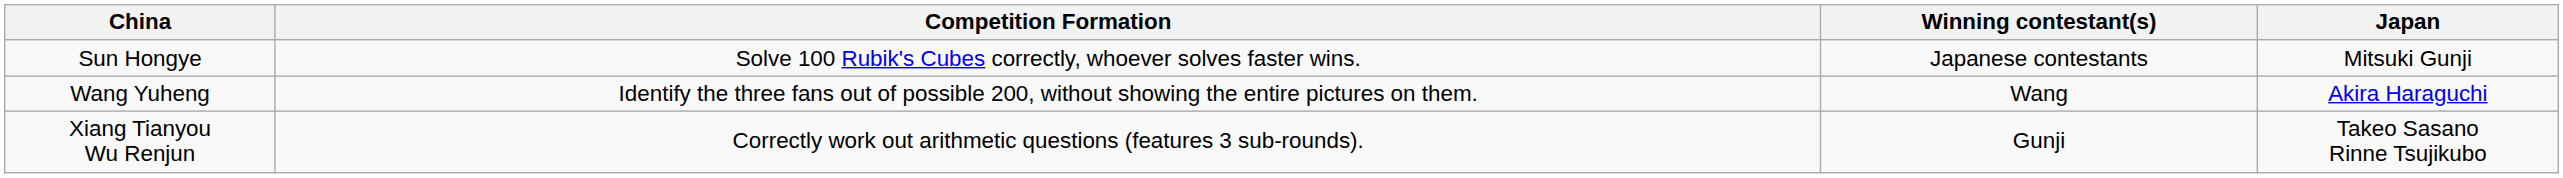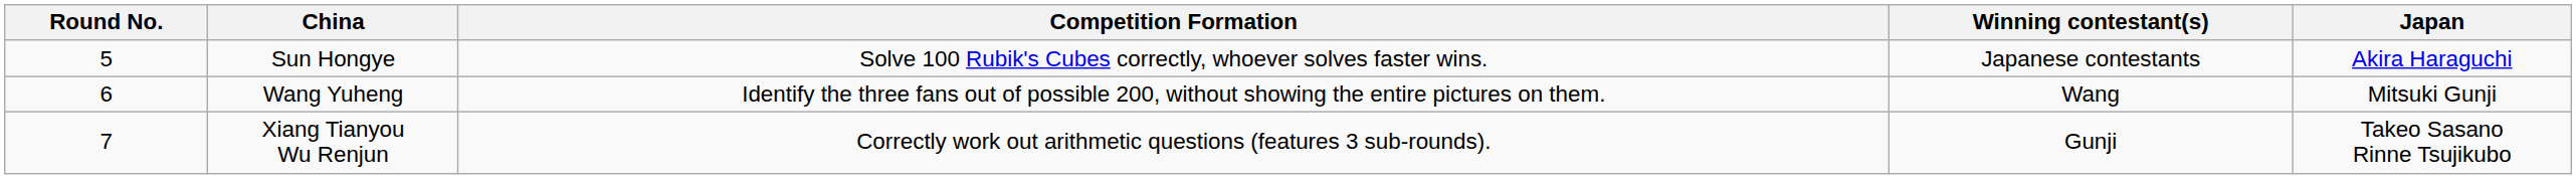+ column: Round No. | 5 | 6 | 7
Sun Hongye | Japan: Mitsuki Gunji -> Akira Haraguchi
Wang Yuheng | Japan: Akira Haraguchi -> Mitsuki Gunji
